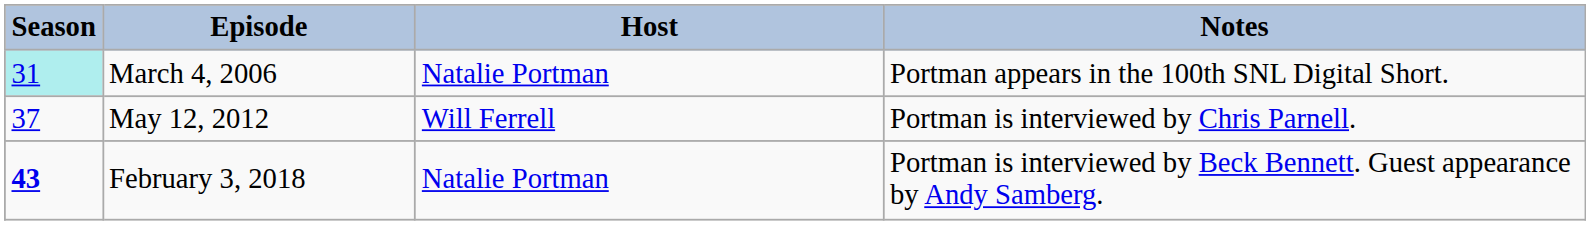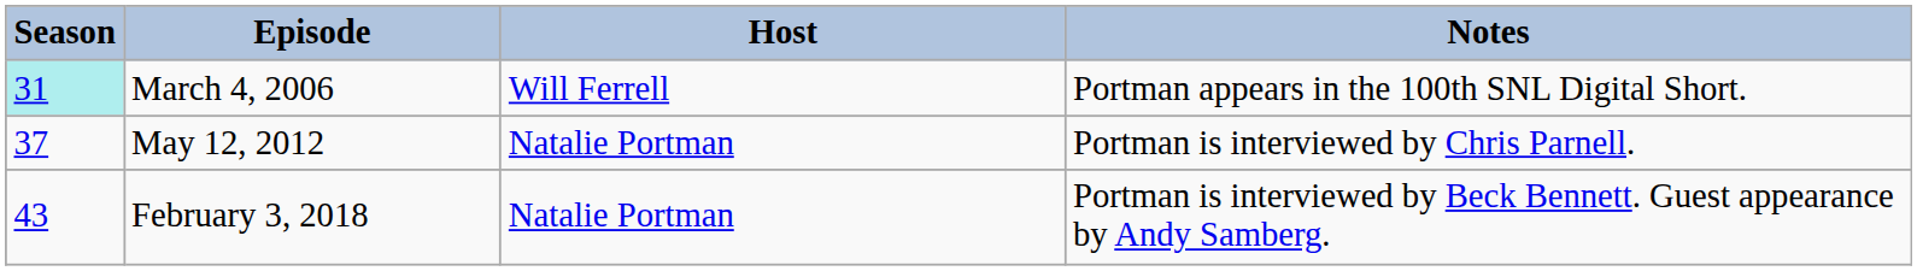March 4, 2006 | Host: Natalie Portman -> Will Ferrell
May 12, 2012 | Host: Will Ferrell -> Natalie Portman
February 3, 2018 | Season: bold -> normal
